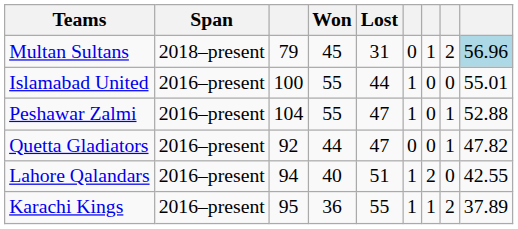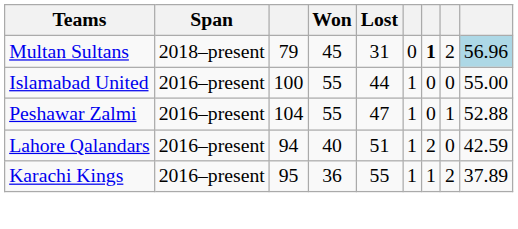Multan Sultans | column 7: normal -> bold
Islamabad United | column 9: 55.01 -> 55.00
- row: Quetta Gladiators | 2016–present | 92 | 44 | 47 | 0 | 0 | 1 | 47.82
Lahore Qalandars | column 9: 42.55 -> 42.59
